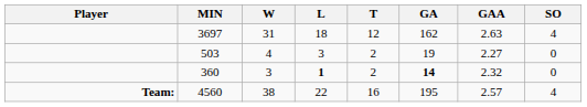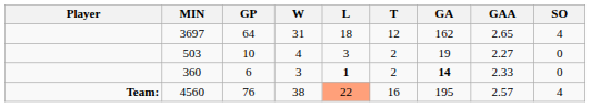+ column: GP | 64 | 10 | 6 | 76
3697 | GAA: 2.63 -> 2.65
360 | GAA: 2.32 -> 2.33
4560 | L: no background -> lightsalmon background
